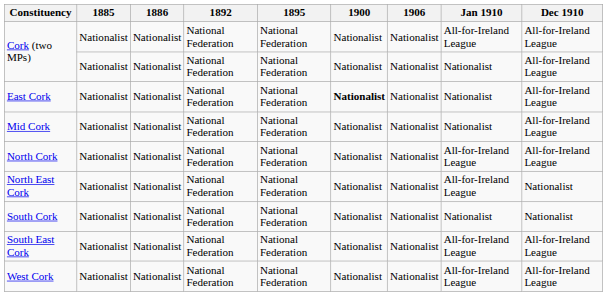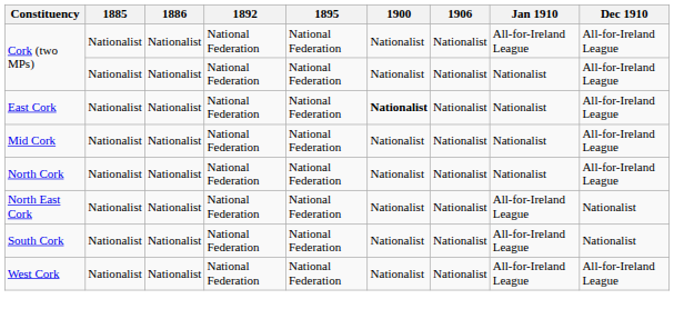North Cork | Jan 1910: All-for-Ireland League -> Nationalist
South Cork | Jan 1910: Nationalist -> All-for-Ireland League
- row: South East Cork | Nationalist | Nationalist | National Federation | National Federation | Nationalist | Nationalist | All-for-Ireland League | All-for-Ireland League
